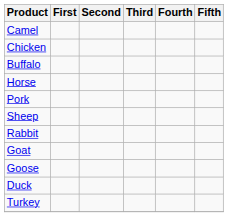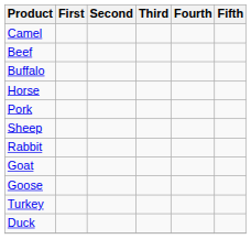- row: Chicken
+ row: Beef
rows swapped: Turkey <-> Duck
